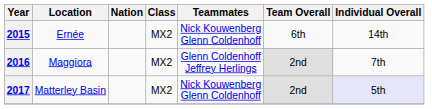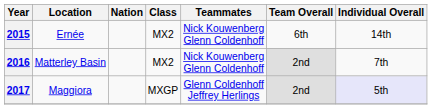2016 | Location: Maggiora -> Matterley Basin
2016 | Teammates: Glenn Coldenhoff Jeffrey Herlings -> Nick Kouwenberg Glenn Coldenhoff
2017 | Location: Matterley Basin -> Maggiora
2017 | Class: MX2 -> MXGP
2017 | Teammates: Nick Kouwenberg Glenn Coldenhoff -> Glenn Coldenhoff Jeffrey Herlings
